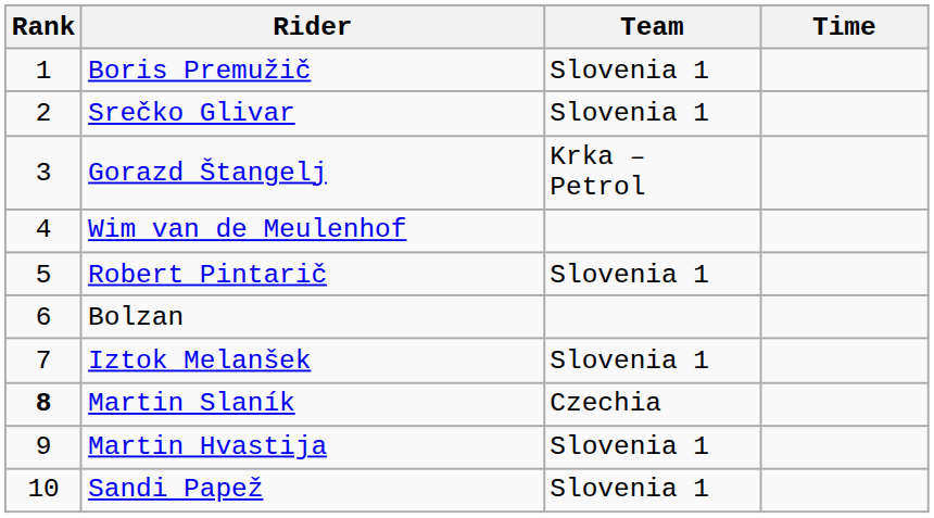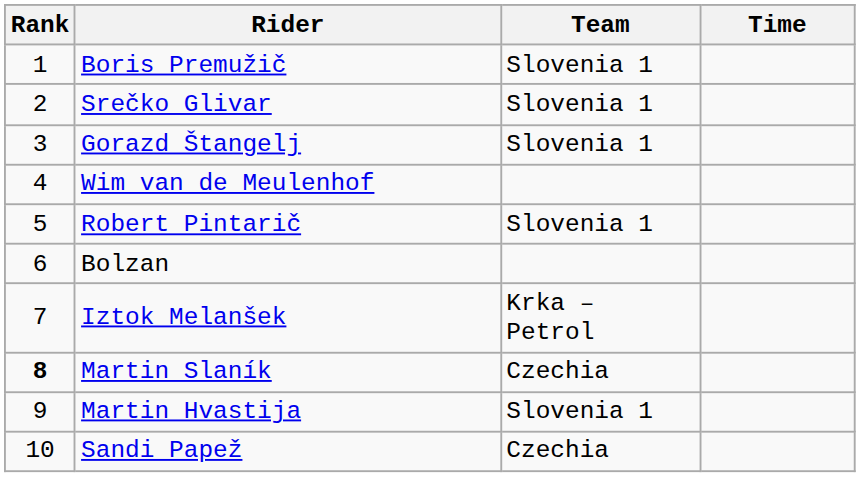Gorazd Štangelj | Team: Krka – Petrol -> Slovenia 1
Iztok Melanšek | Team: Slovenia 1 -> Krka – Petrol
Sandi Papež | Team: Slovenia 1 -> Czechia
